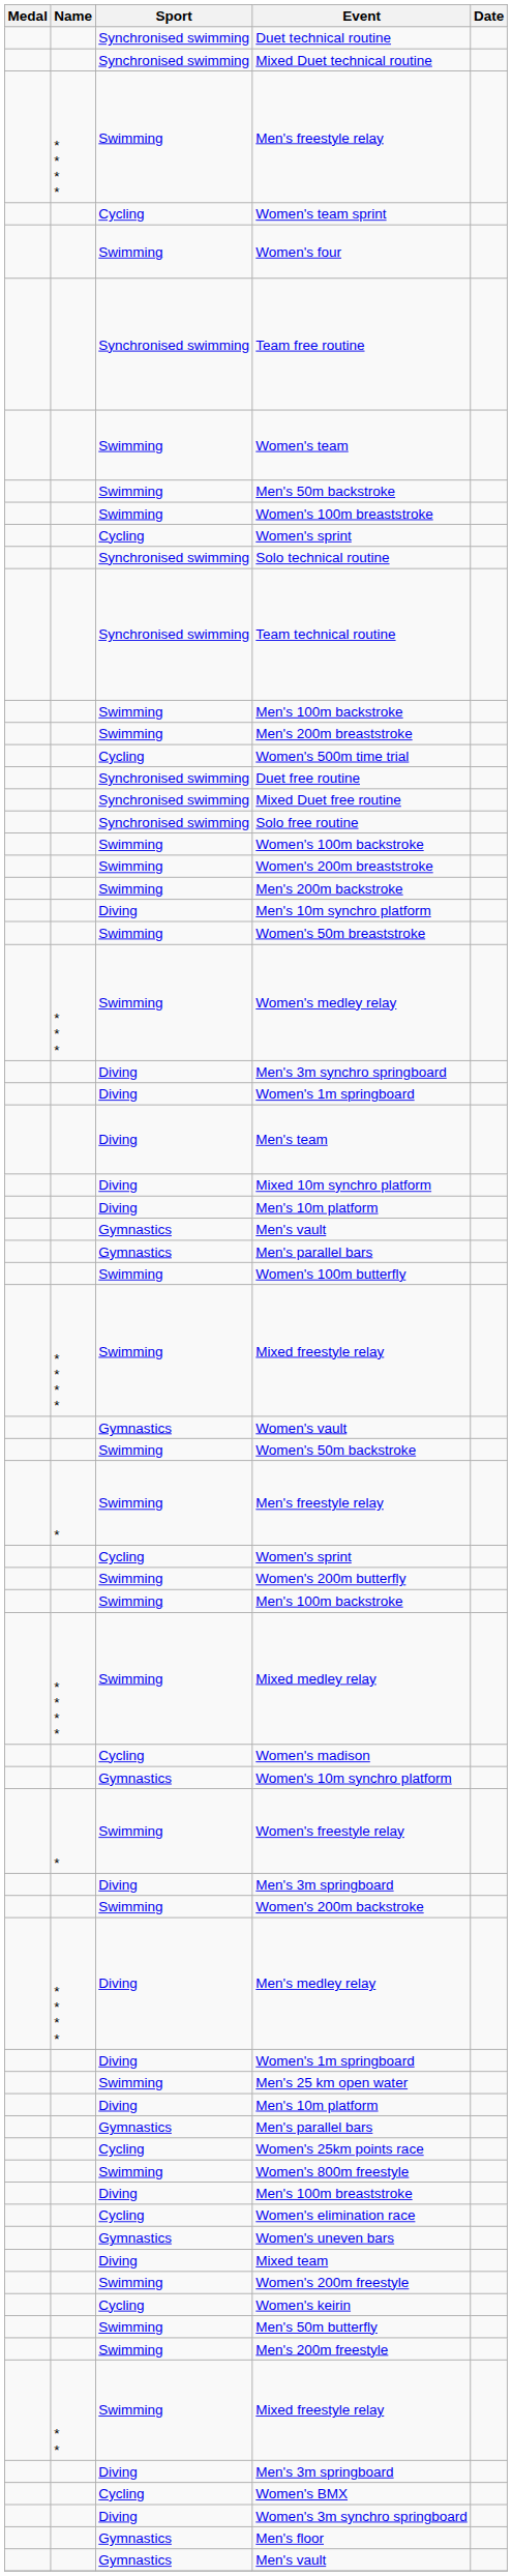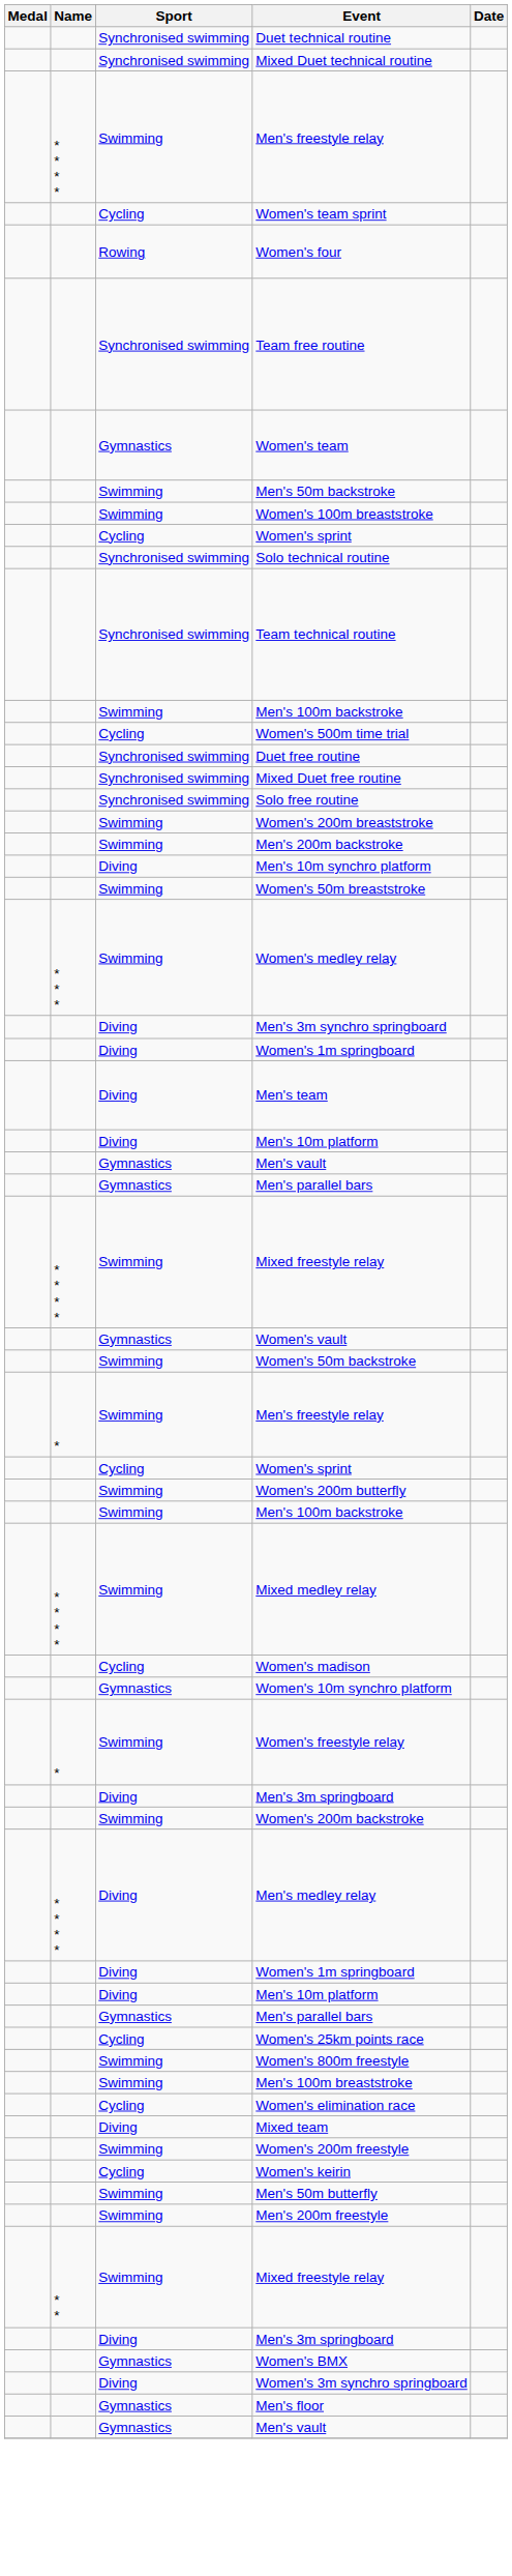Women's four | Sport: Swimming -> Rowing
Women's team | Sport: Swimming -> Gymnastics
- row: Swimming | Men's 200m breaststroke
- row: Swimming | Women's 100m backstroke
- row: Diving | Mixed 10m synchro platform
- row: Swimming | Women's 100m butterfly
- row: Swimming | Men's 25 km open water
Men's 100m breaststroke | Sport: Diving -> Swimming
- row: Gymnastics | Women's uneven bars
Women's BMX | Sport: Cycling -> Gymnastics
